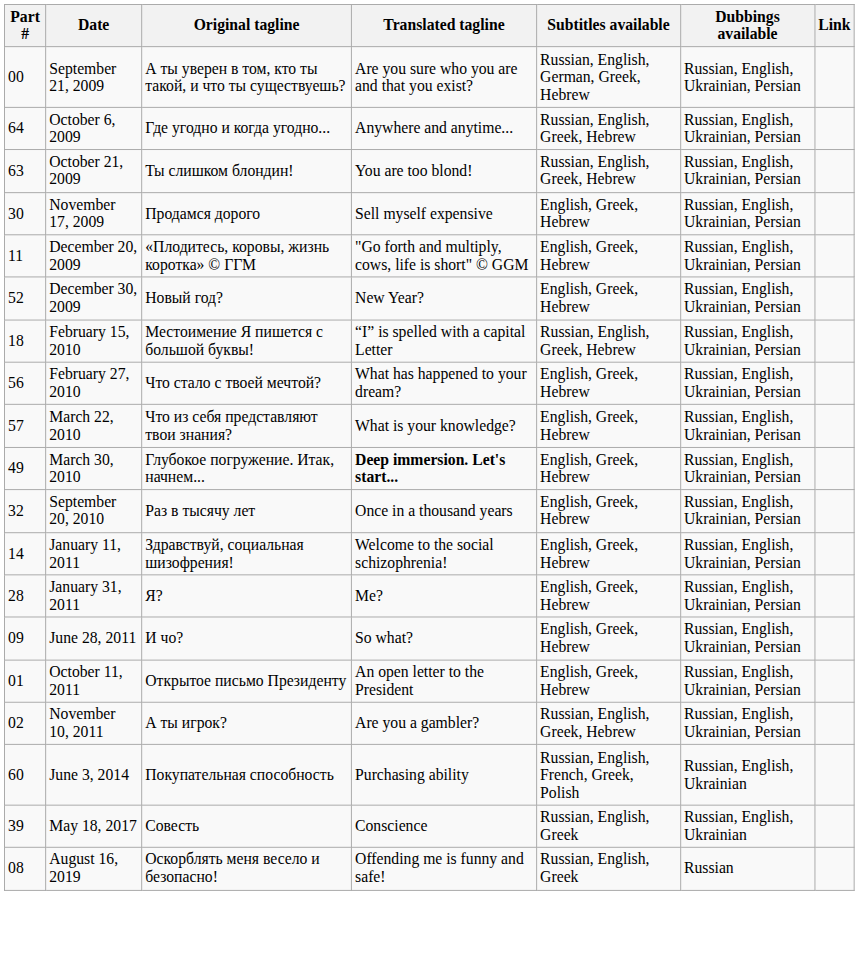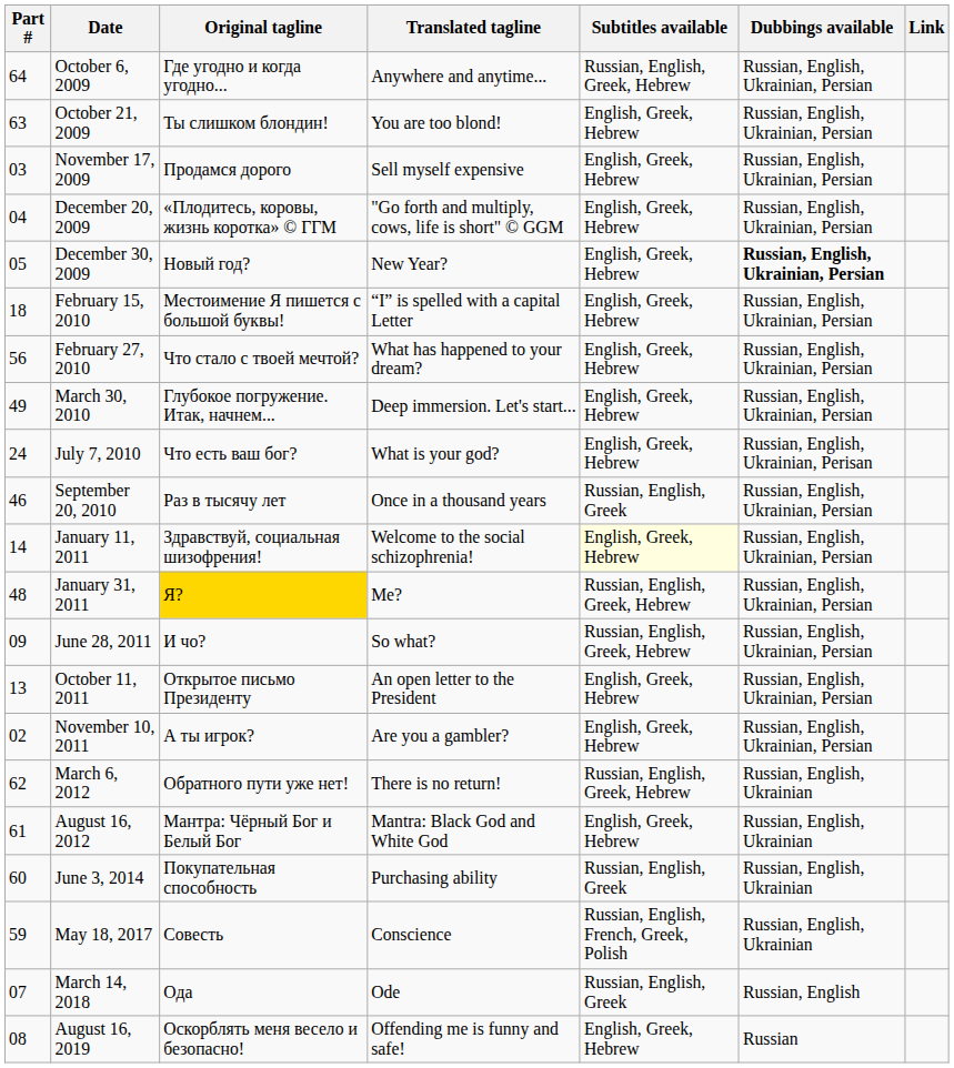- row: 00 | September 21, 2009 | А ты уверен в том, кто ты такой, и что ты существуешь? | Are you sure who you are and that you exist? | Russian, English, German, Greek, Hebrew | Russian, English, Ukrainian, Persian
October 21, 2009 | Subtitles available: Russian, English, Greek, Hebrew -> English, Greek, Hebrew
November 17, 2009 | Part #: 30 -> 03
December 20, 2009 | Part #: 11 -> 04
December 30, 2009 | Part #: 52 -> 05
December 30, 2009 | Dubbings available: normal -> bold
February 15, 2010 | Subtitles available: Russian, English, Greek, Hebrew -> English, Greek, Hebrew
- row: 57 | March 22, 2010 | Что из себя представляют твои знания? | What is your knowledge? | English, Greek, Hebrew | Russian, English, Ukrainian, Perisan
March 30, 2010 | Translated tagline: bold -> normal
+ row: 24 | July 7, 2010 | Что есть ваш бог? | What is your god? | English, Greek, Hebrew | Russian, English, Ukrainian, Perisan
September 20, 2010 | Part #: 32 -> 46
September 20, 2010 | Subtitles available: English, Greek, Hebrew -> Russian, English, Greek
January 11, 2011 | Subtitles available: no background -> lightyellow background
January 31, 2011 | Part #: 28 -> 48
January 31, 2011 | Original tagline: no background -> gold background
January 31, 2011 | Subtitles available: English, Greek, Hebrew -> Russian, English, Greek, Hebrew
June 28, 2011 | Subtitles available: English, Greek, Hebrew -> Russian, English, Greek, Hebrew
October 11, 2011 | Part #: 01 -> 13
November 10, 2011 | Subtitles available: Russian, English, Greek, Hebrew -> English, Greek, Hebrew
+ row: 62 | March 6, 2012 | Обратного пути уже нет! | There is no return! | Russian, English, Greek, Hebrew | Russian, English, Ukrainian
+ row: 61 | August 16, 2012 | Мантра: Чёрный Бог и Белый Бог | Mantra: Black God and White God | English, Greek, Hebrew | Russian, English, Ukrainian
June 3, 2014 | Subtitles available: Russian, English, French, Greek, Polish -> Russian, English, Greek
May 18, 2017 | Part #: 39 -> 59
May 18, 2017 | Subtitles available: Russian, English, Greek -> Russian, English, French, Greek, Polish
+ row: 07 | March 14, 2018 | Ода | Ode | Russian, English, Greek | Russian, English
August 16, 2019 | Subtitles available: Russian, English, Greek -> English, Greek, Hebrew
